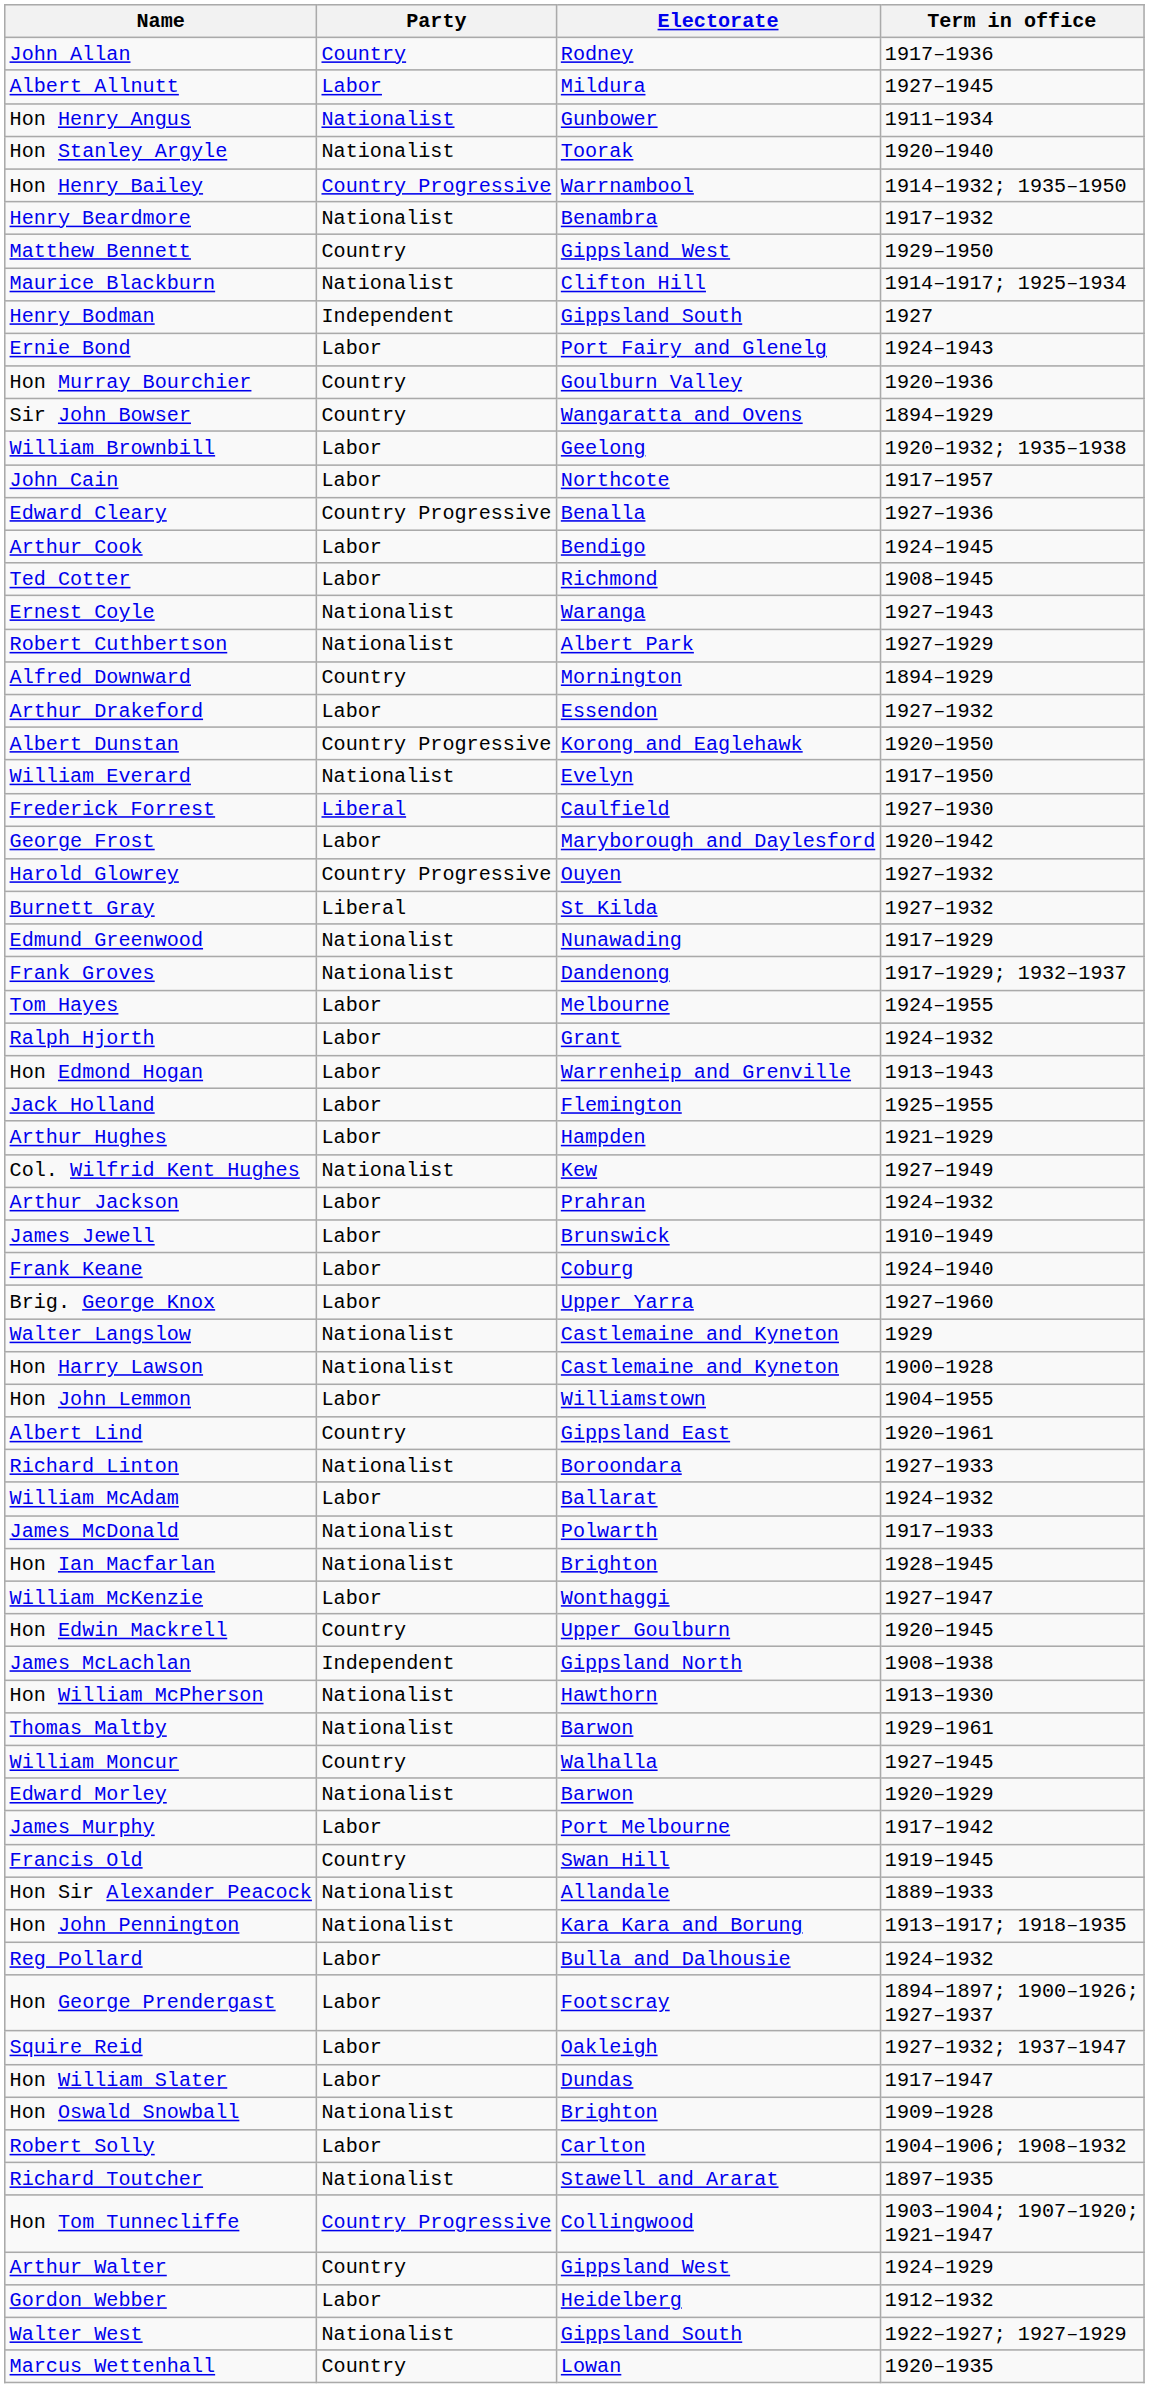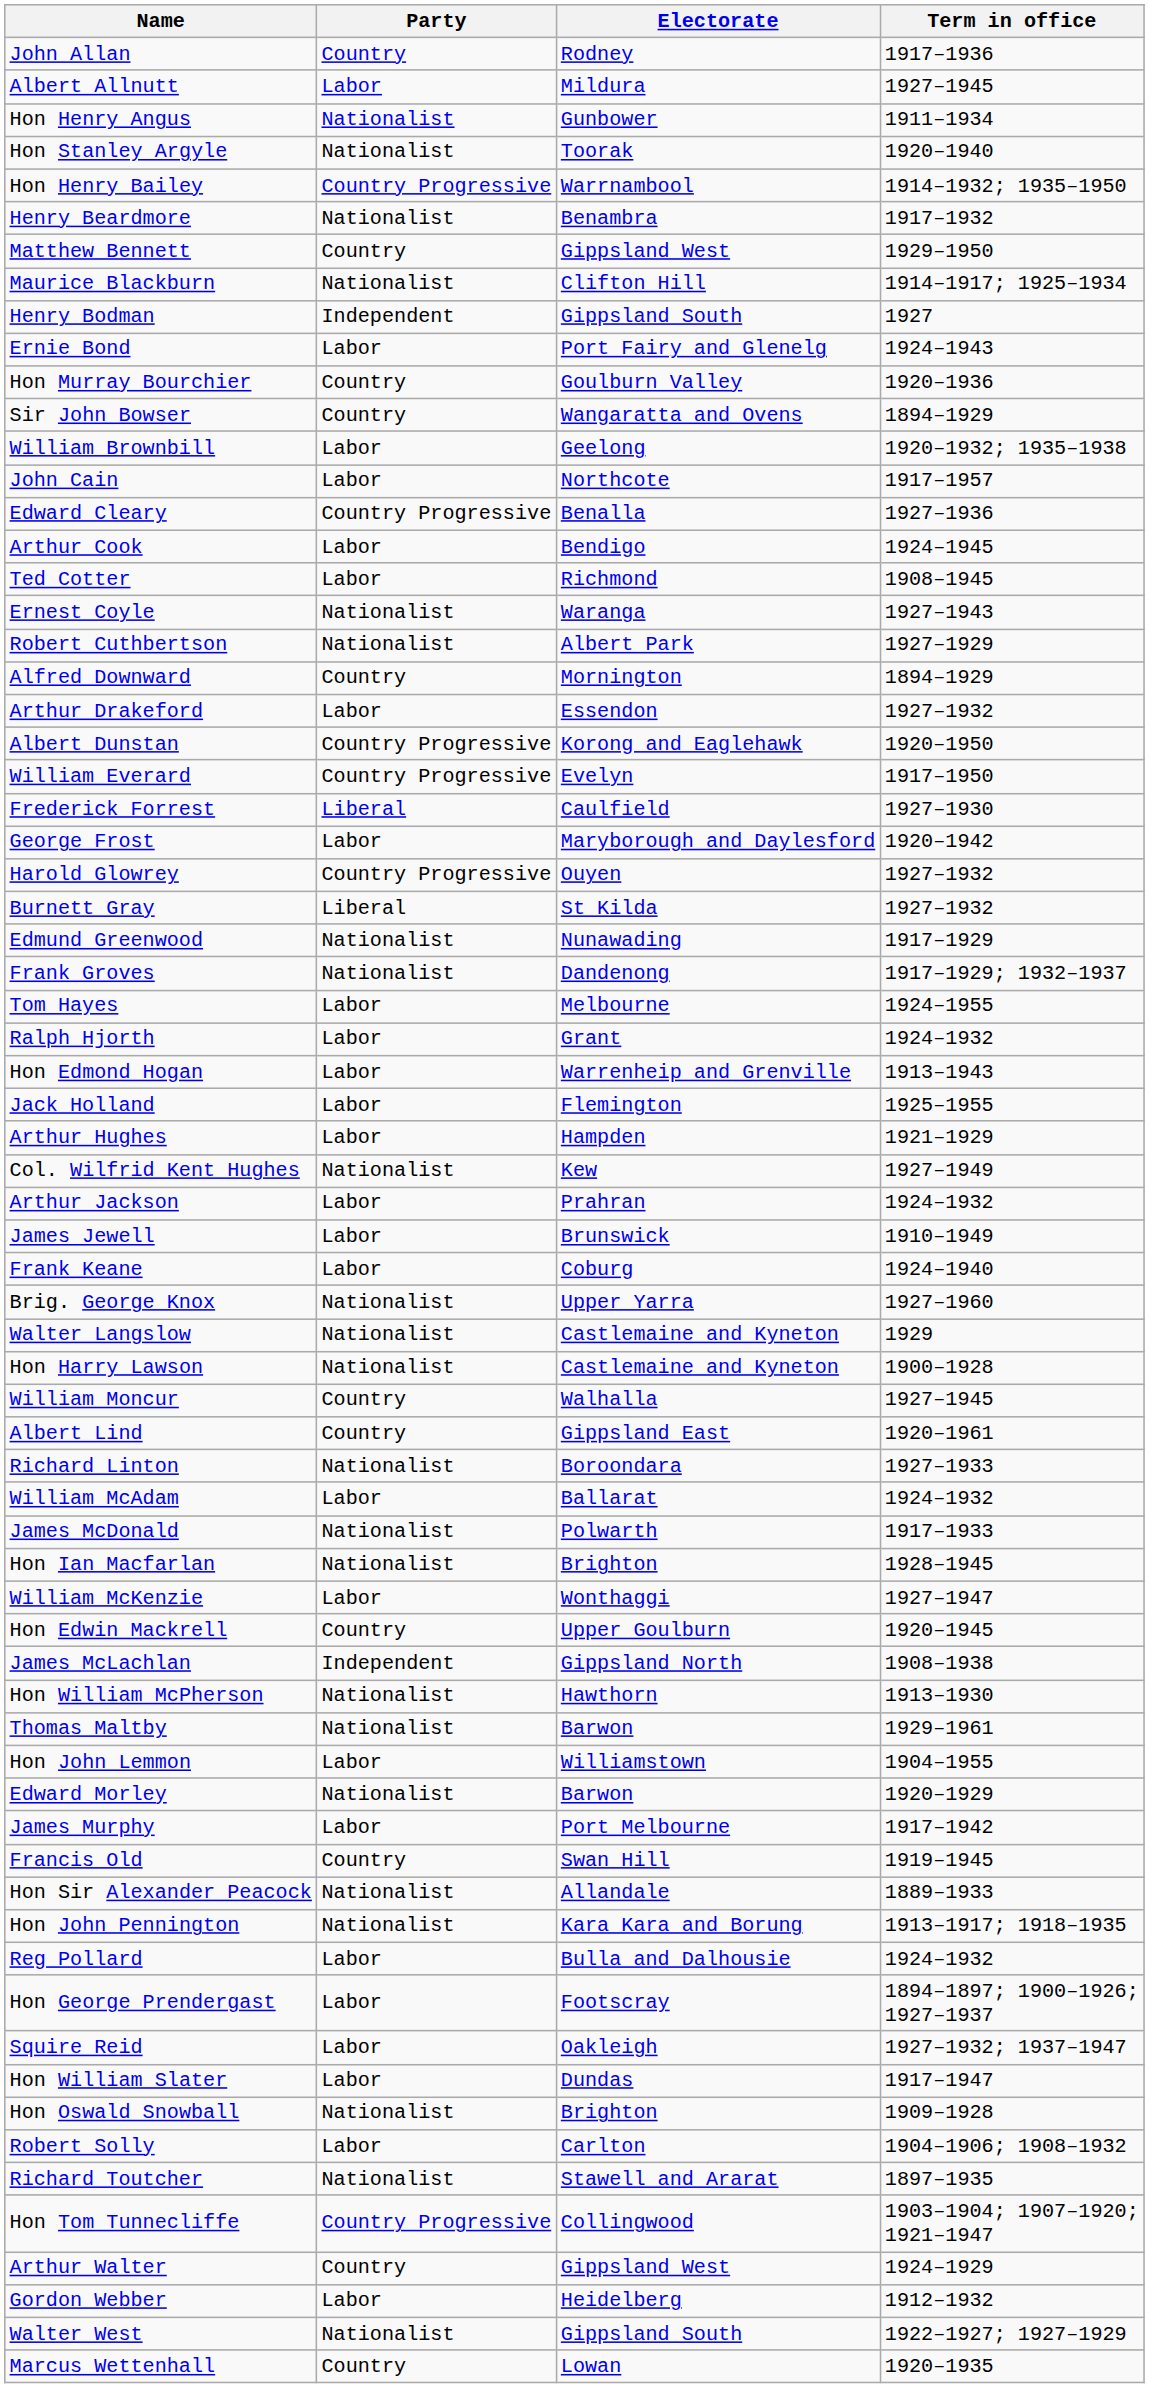William Everard | Party: Nationalist -> Country Progressive
Brig. George Knox | Party: Labor -> Nationalist
rows swapped: Hon John Lemmon <-> William Moncur
